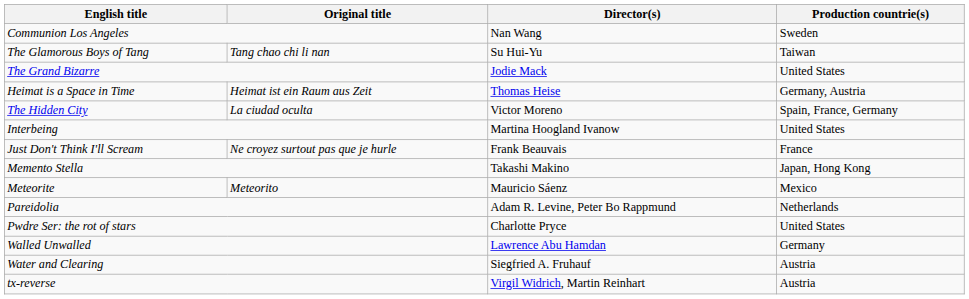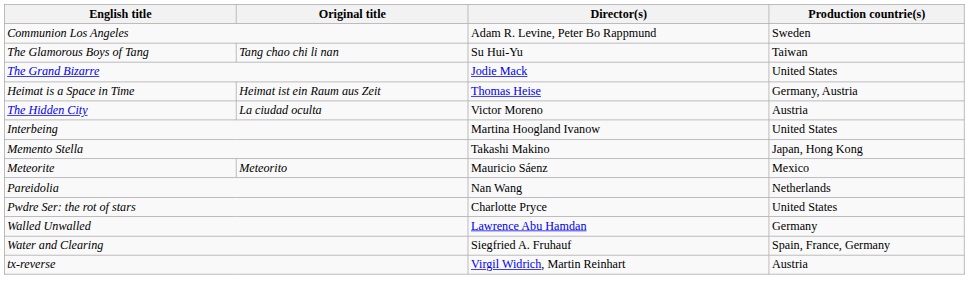Communion Los Angeles | Director(s): Nan Wang -> Adam R. Levine, Peter Bo Rappmund
The Hidden City | Production countrie(s): Spain, France, Germany -> Austria
- row: Just Don't Think I'll Scream | Ne croyez surtout pas que je hurle | Frank Beauvais | France
Pareidolia | Director(s): Adam R. Levine, Peter Bo Rappmund -> Nan Wang
Water and Clearing | Production countrie(s): Austria -> Spain, France, Germany
